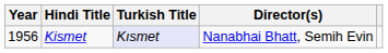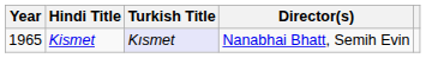Kismet | Year: 1956 -> 1965
